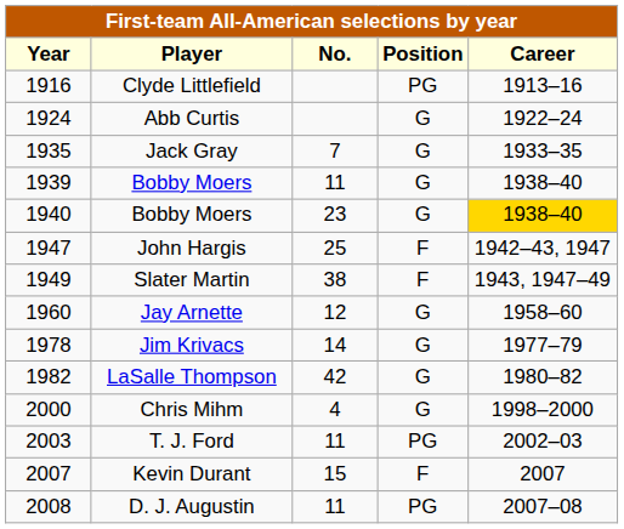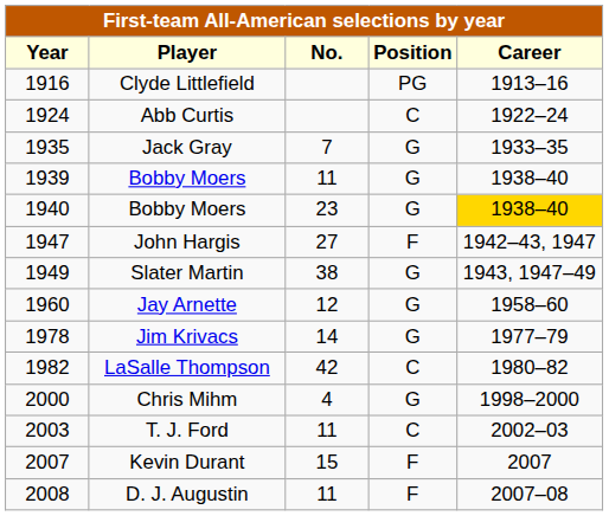Abb Curtis | Position: G -> C
John Hargis | No.: 25 -> 27
Slater Martin | Position: F -> G
LaSalle Thompson | Position: G -> C
T. J. Ford | Position: PG -> C
D. J. Augustin | Position: PG -> F
